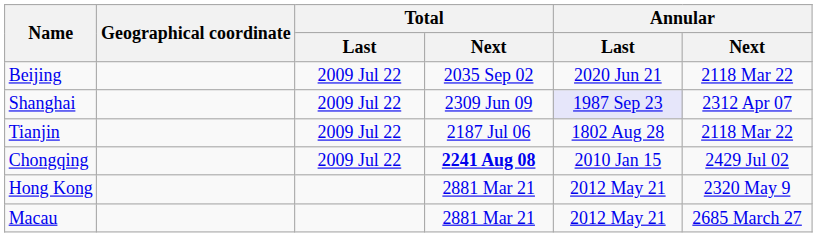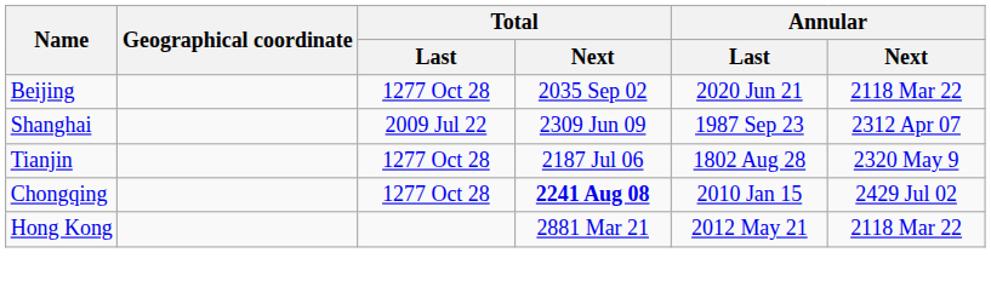Beijing | Total / Last: 2009 Jul 22 -> 1277 Oct 28
Shanghai | Annular / Last: lavender background -> no background
Tianjin | Total / Last: 2009 Jul 22 -> 1277 Oct 28
Tianjin | Annular / Next: 2118 Mar 22 -> 2320 May 9
Chongqing | Total / Last: 2009 Jul 22 -> 1277 Oct 28
Hong Kong | Annular / Next: 2320 May 9 -> 2118 Mar 22
- row: Macau | 2881 Mar 21 | 2012 May 21 | 2685 March 27
